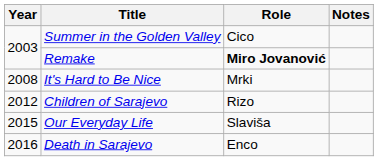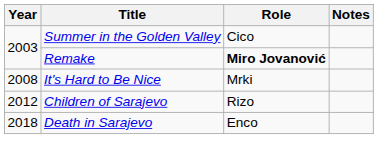- row: 2015 | Our Everyday Life | Slaviša
Death in Sarajevo | Year: 2016 -> 2018
